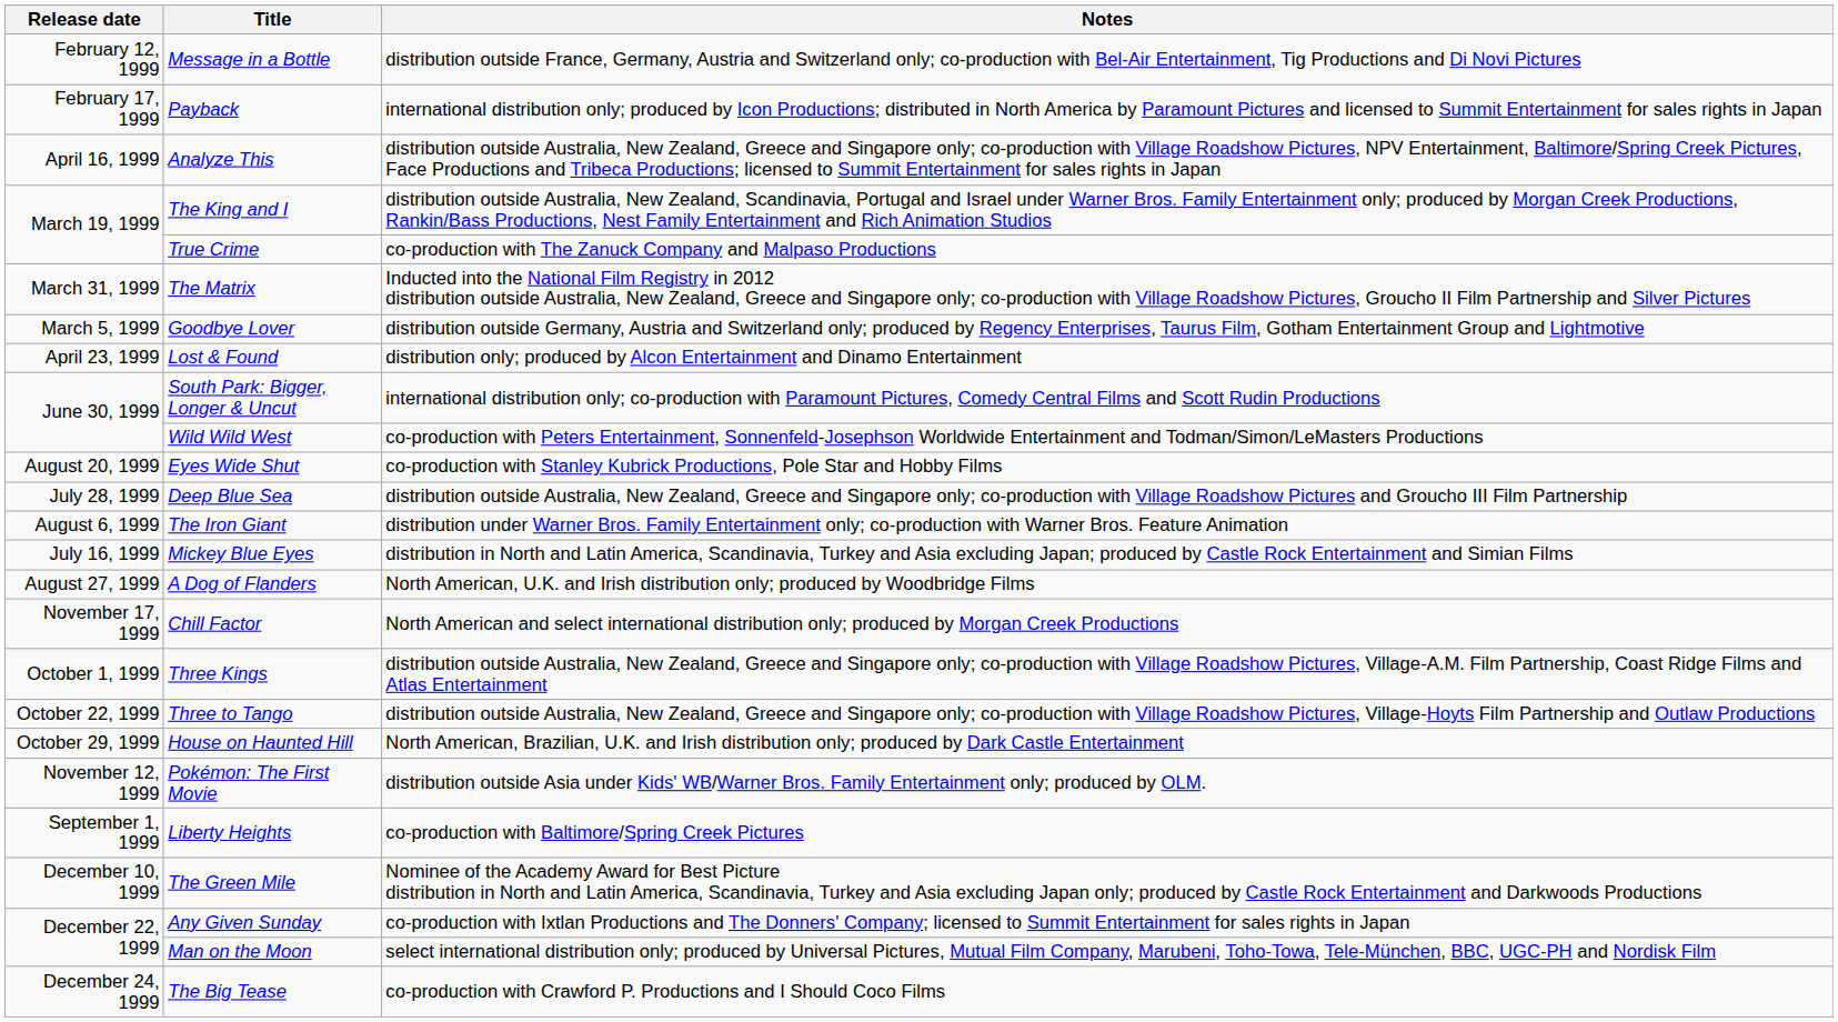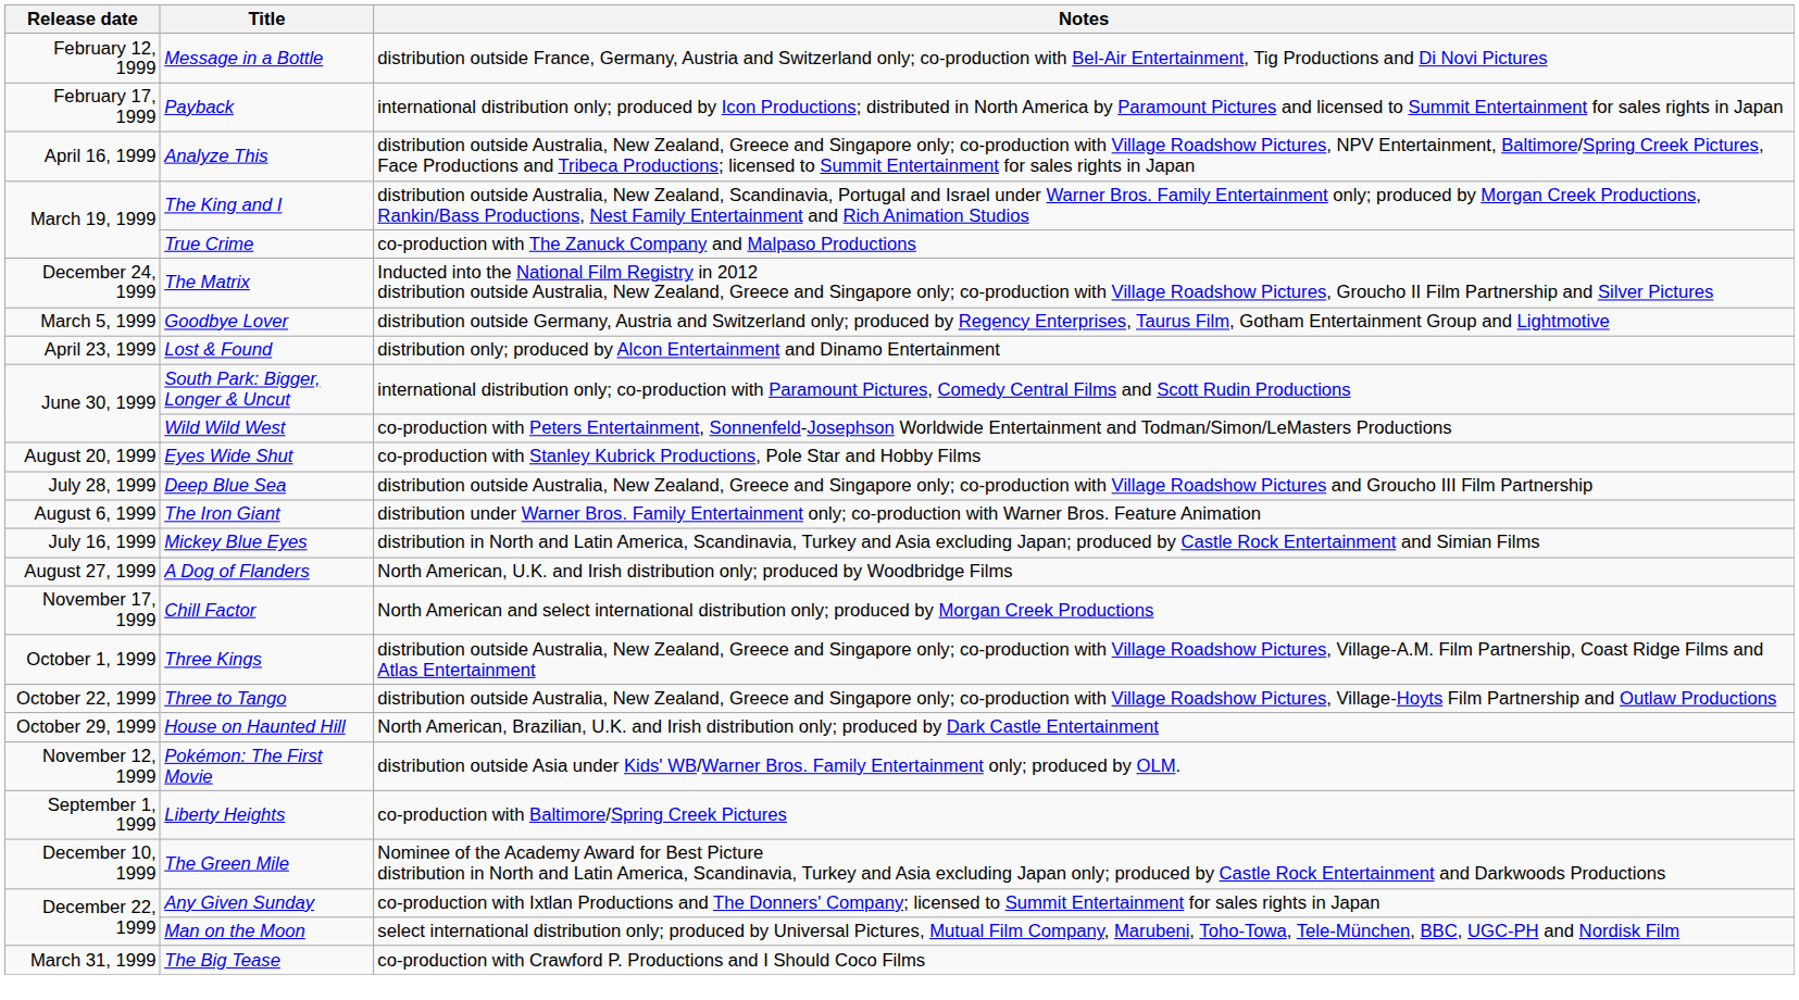The Matrix | Release date: March 31, 1999 -> December 24, 1999
The Big Tease | Release date: December 24, 1999 -> March 31, 1999
